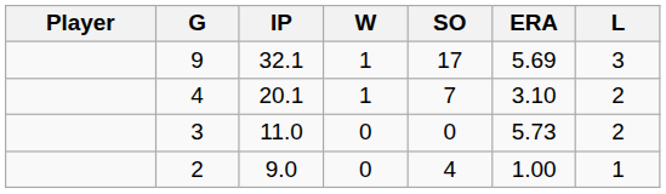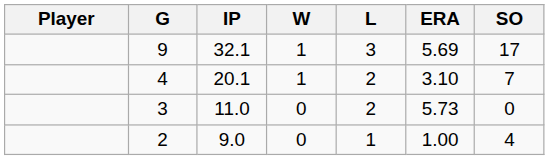columns swapped: L <-> SO
